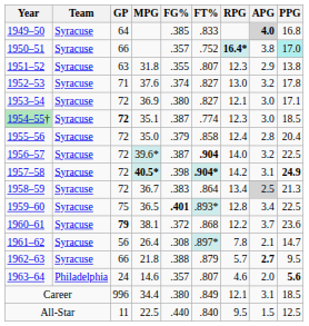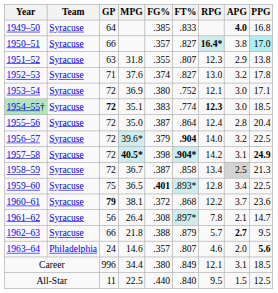1949–50 | APG: lightgrey background -> no background
1950–51 | FT%: .752 -> .827
1953–54 | FT%: .827 -> .752
1954–55† | FG%: .387 -> .383
1954–55† | RPG: normal -> bold
1955–56 | FG%: .379 -> .387
1955–56 | FT%: .858 -> .864
1956–57 | FG%: .387 -> .379
1958–59 | FG%: .383 -> .387
1958–59 | FT%: .864 -> .858
